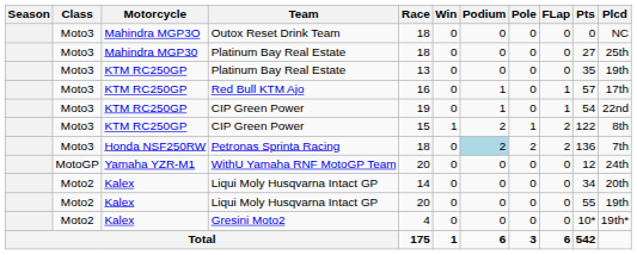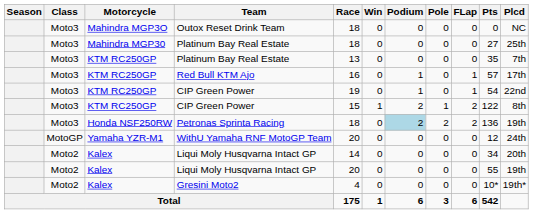KTM RC250GP / Platinum Bay Real Estate | Plcd: 19th -> 7th
Petronas Sprinta Racing | Plcd: 7th -> 19th
